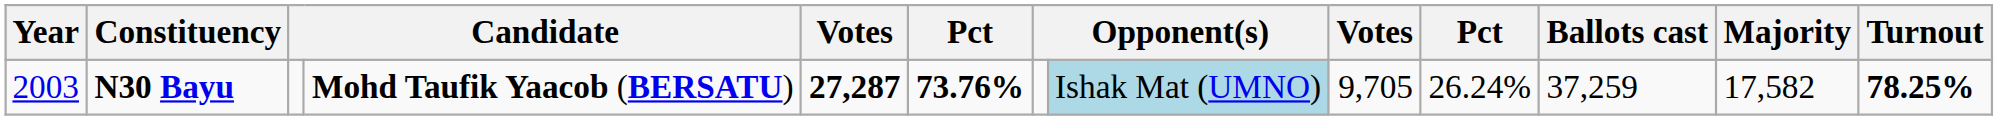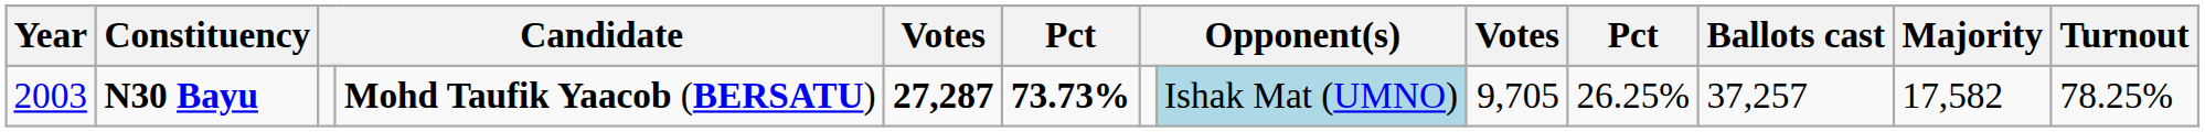N30 Bayu | column 6: 73.76% -> 73.73%
N30 Bayu | column 10: 26.24% -> 26.25%
N30 Bayu | Ballots cast: 37,259 -> 37,257
N30 Bayu | Turnout: bold -> normal
